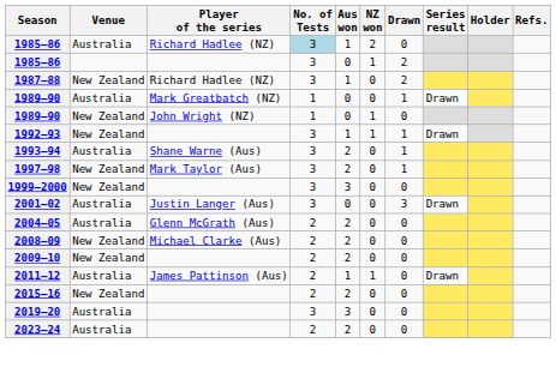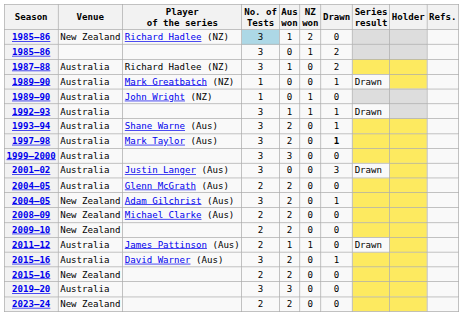1985–86 / Richard Hadlee (NZ) | Venue: Australia -> New Zealand
1987–88 | Venue: New Zealand -> Australia
1989–90 / John Wright (NZ) | Venue: New Zealand -> Australia
1992–93 | Venue: New Zealand -> Australia
1997–98 | Venue: New Zealand -> Australia
1997–98 | Drawn: normal -> bold
1999–2000 | Venue: New Zealand -> Australia
+ row: 2004–05 | New Zealand | Adam Gilchrist (Aus) | 3 | 2 | 0 | 1
+ row: 2015–16 | Australia | David Warner (Aus) | 3 | 2 | 0 | 1
2023–24 | Venue: Australia -> New Zealand
